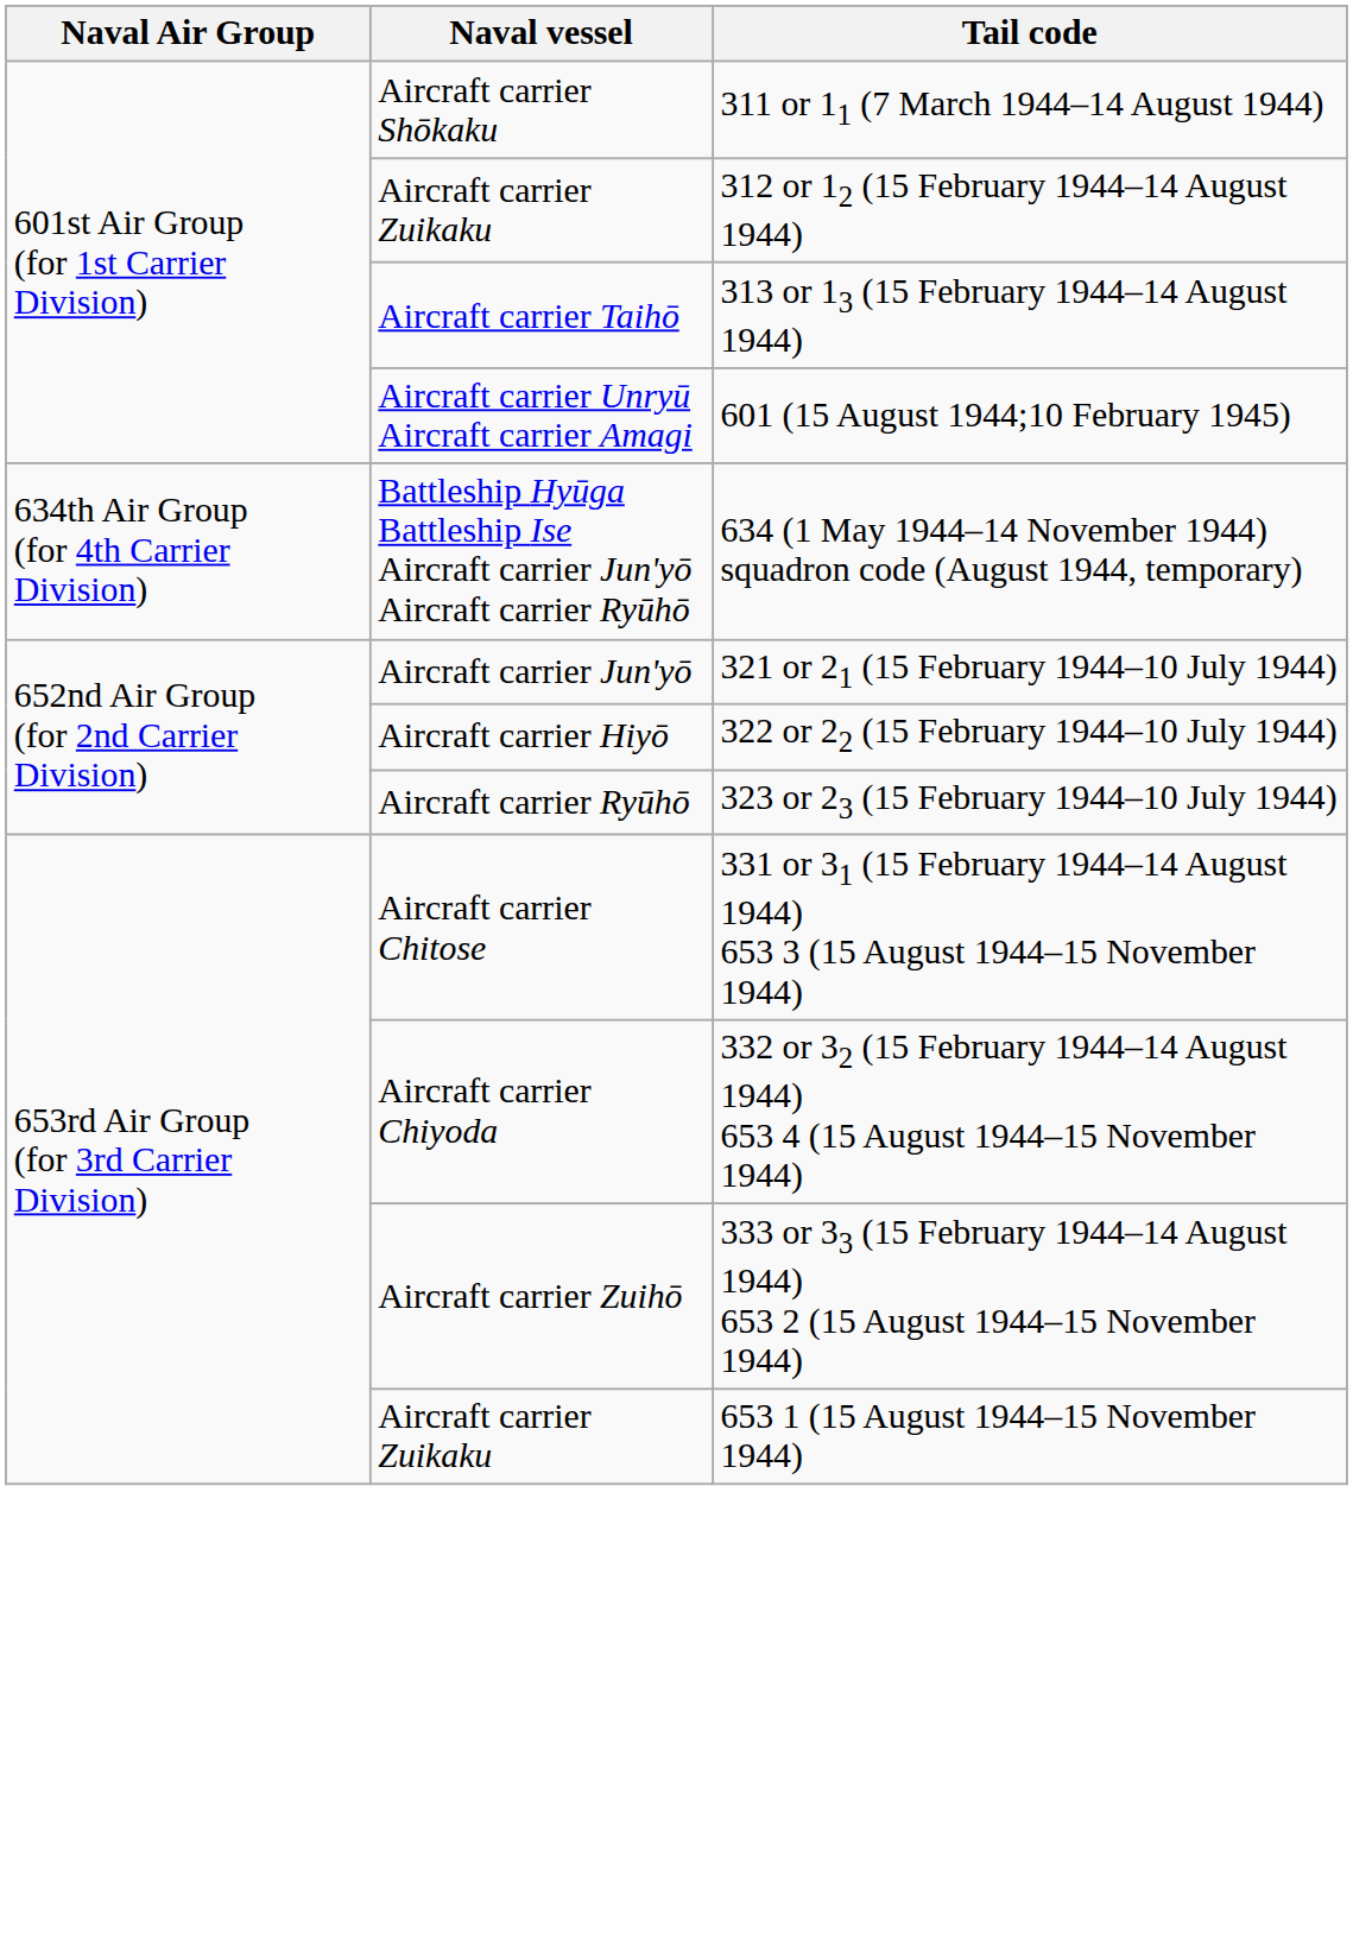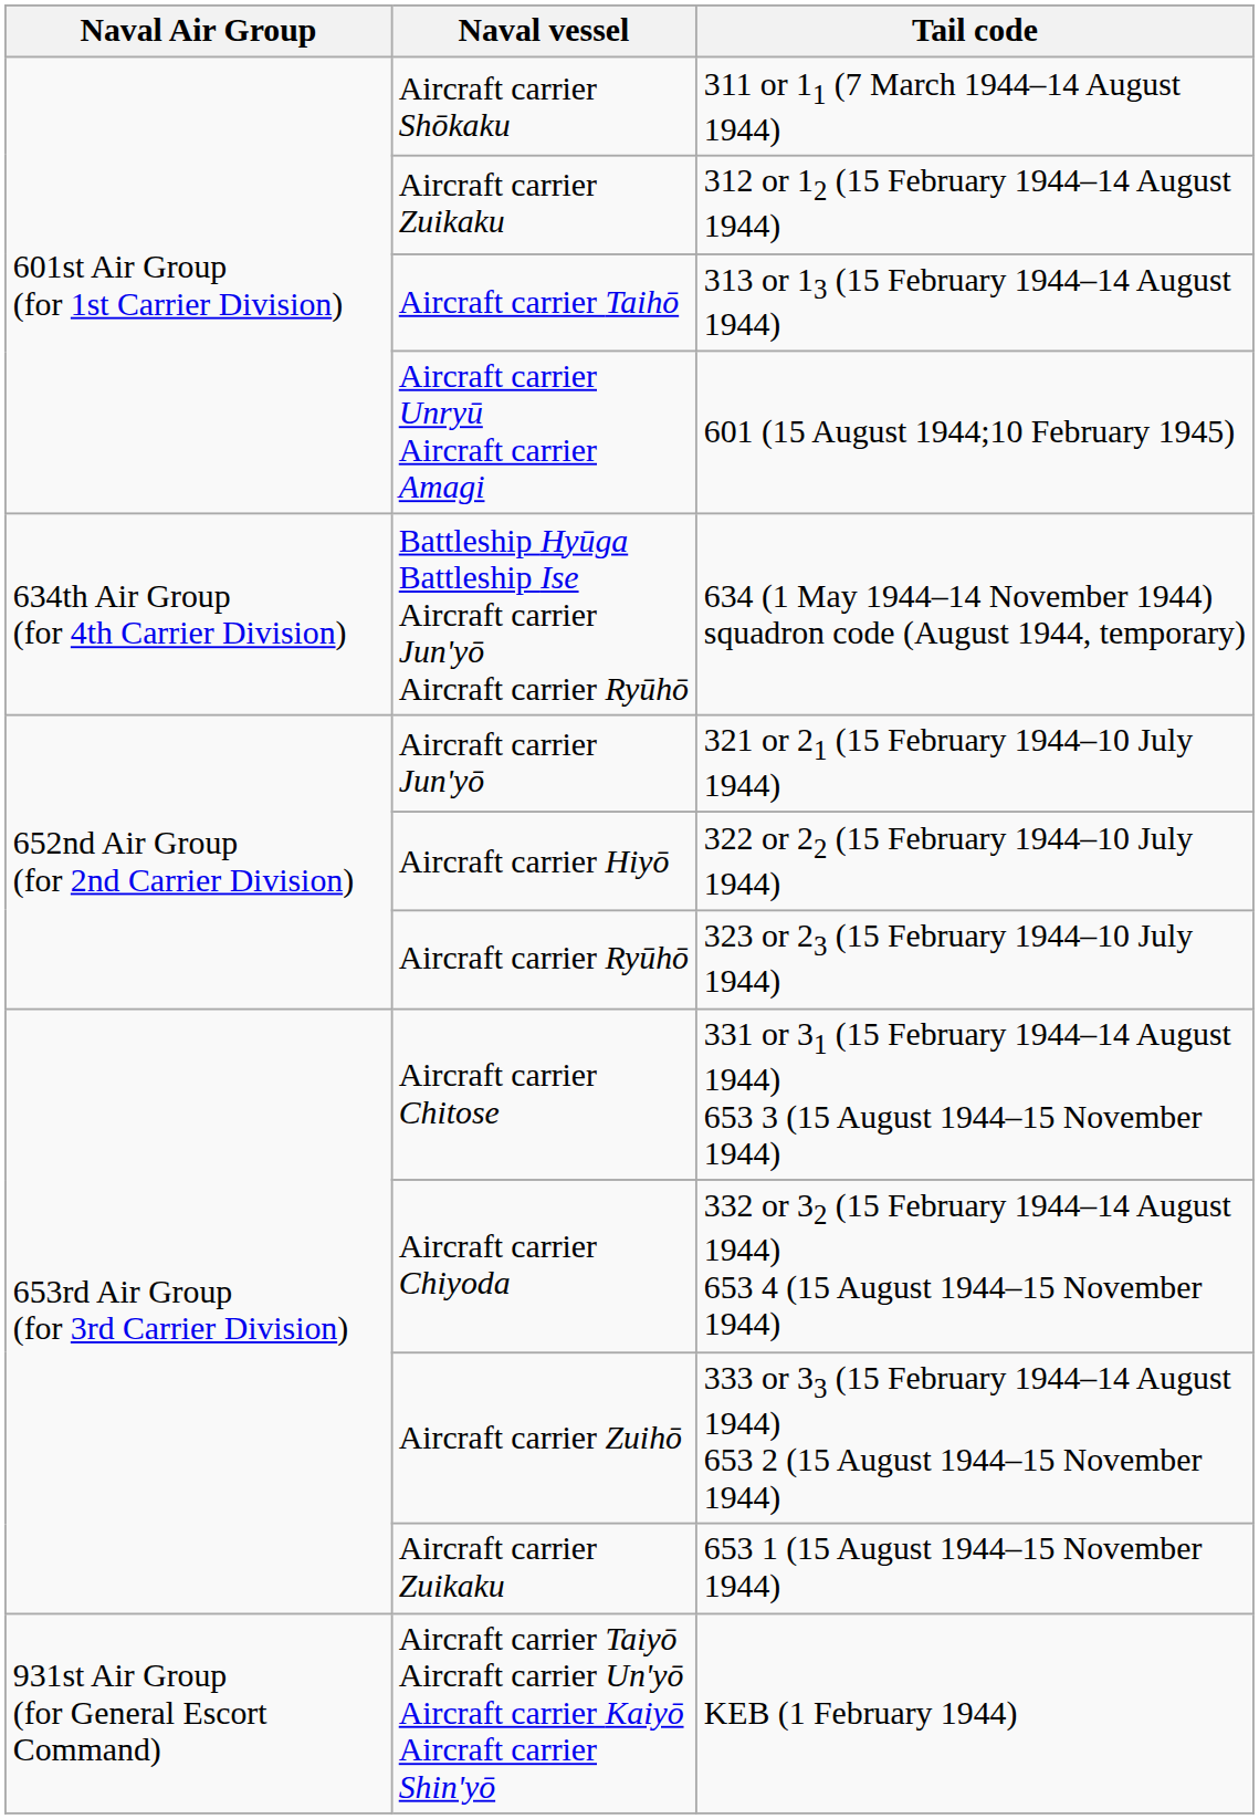+ row: 931st Air Group (for General Escort Command) | Aircraft carrier Taiyō Aircraft carrier Un'yō Aircraft carrier Kaiyō Aircraft carrier Shin'yō | KEB (1 February 1944)
